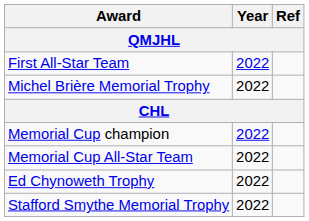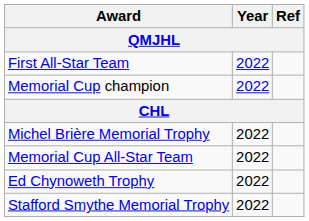rows swapped: Michel Brière Memorial Trophy <-> Memorial Cup champion
